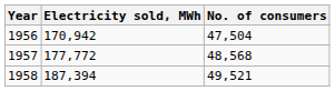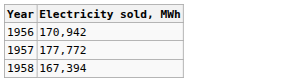- column: No. of consumers | 47,504 | 48,568 | 49,521
1958 | Electricity sold, MWh: 187,394 -> 167,394
